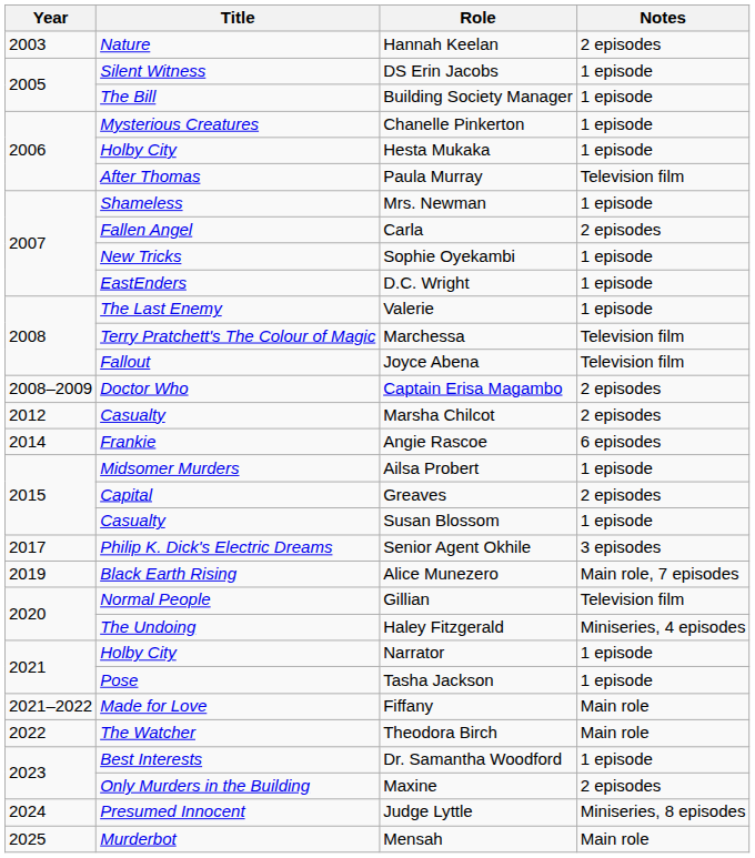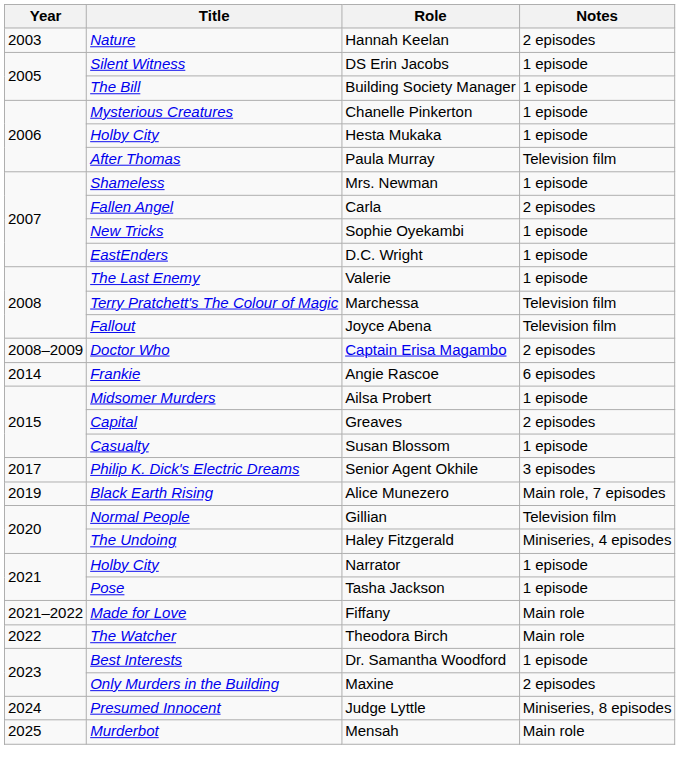- row: 2012 | Casualty | Marsha Chilcot | 2 episodes
